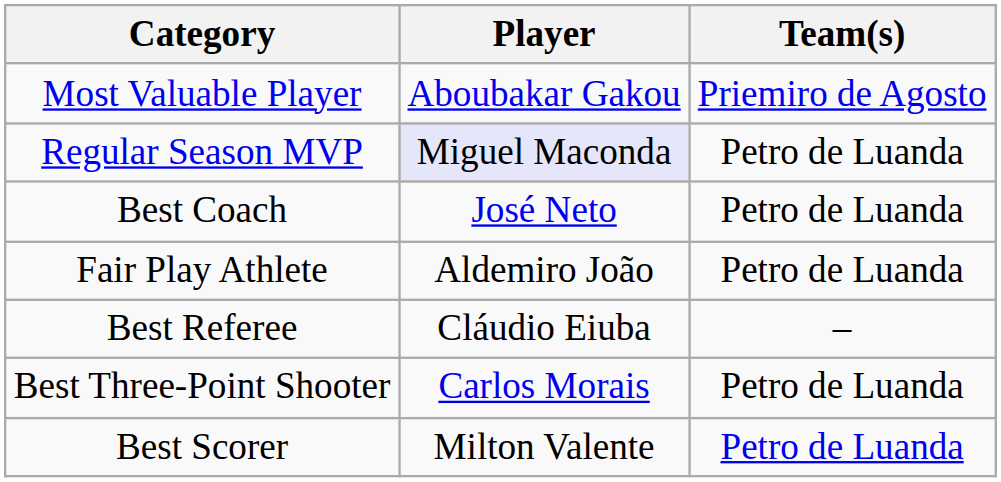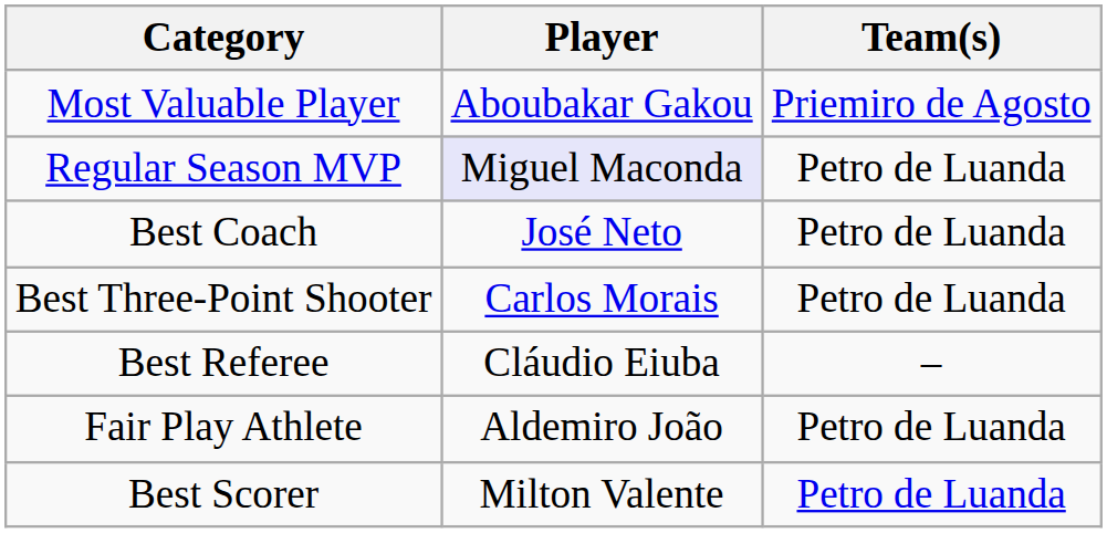rows swapped: Fair Play Athlete <-> Best Three-Point Shooter
